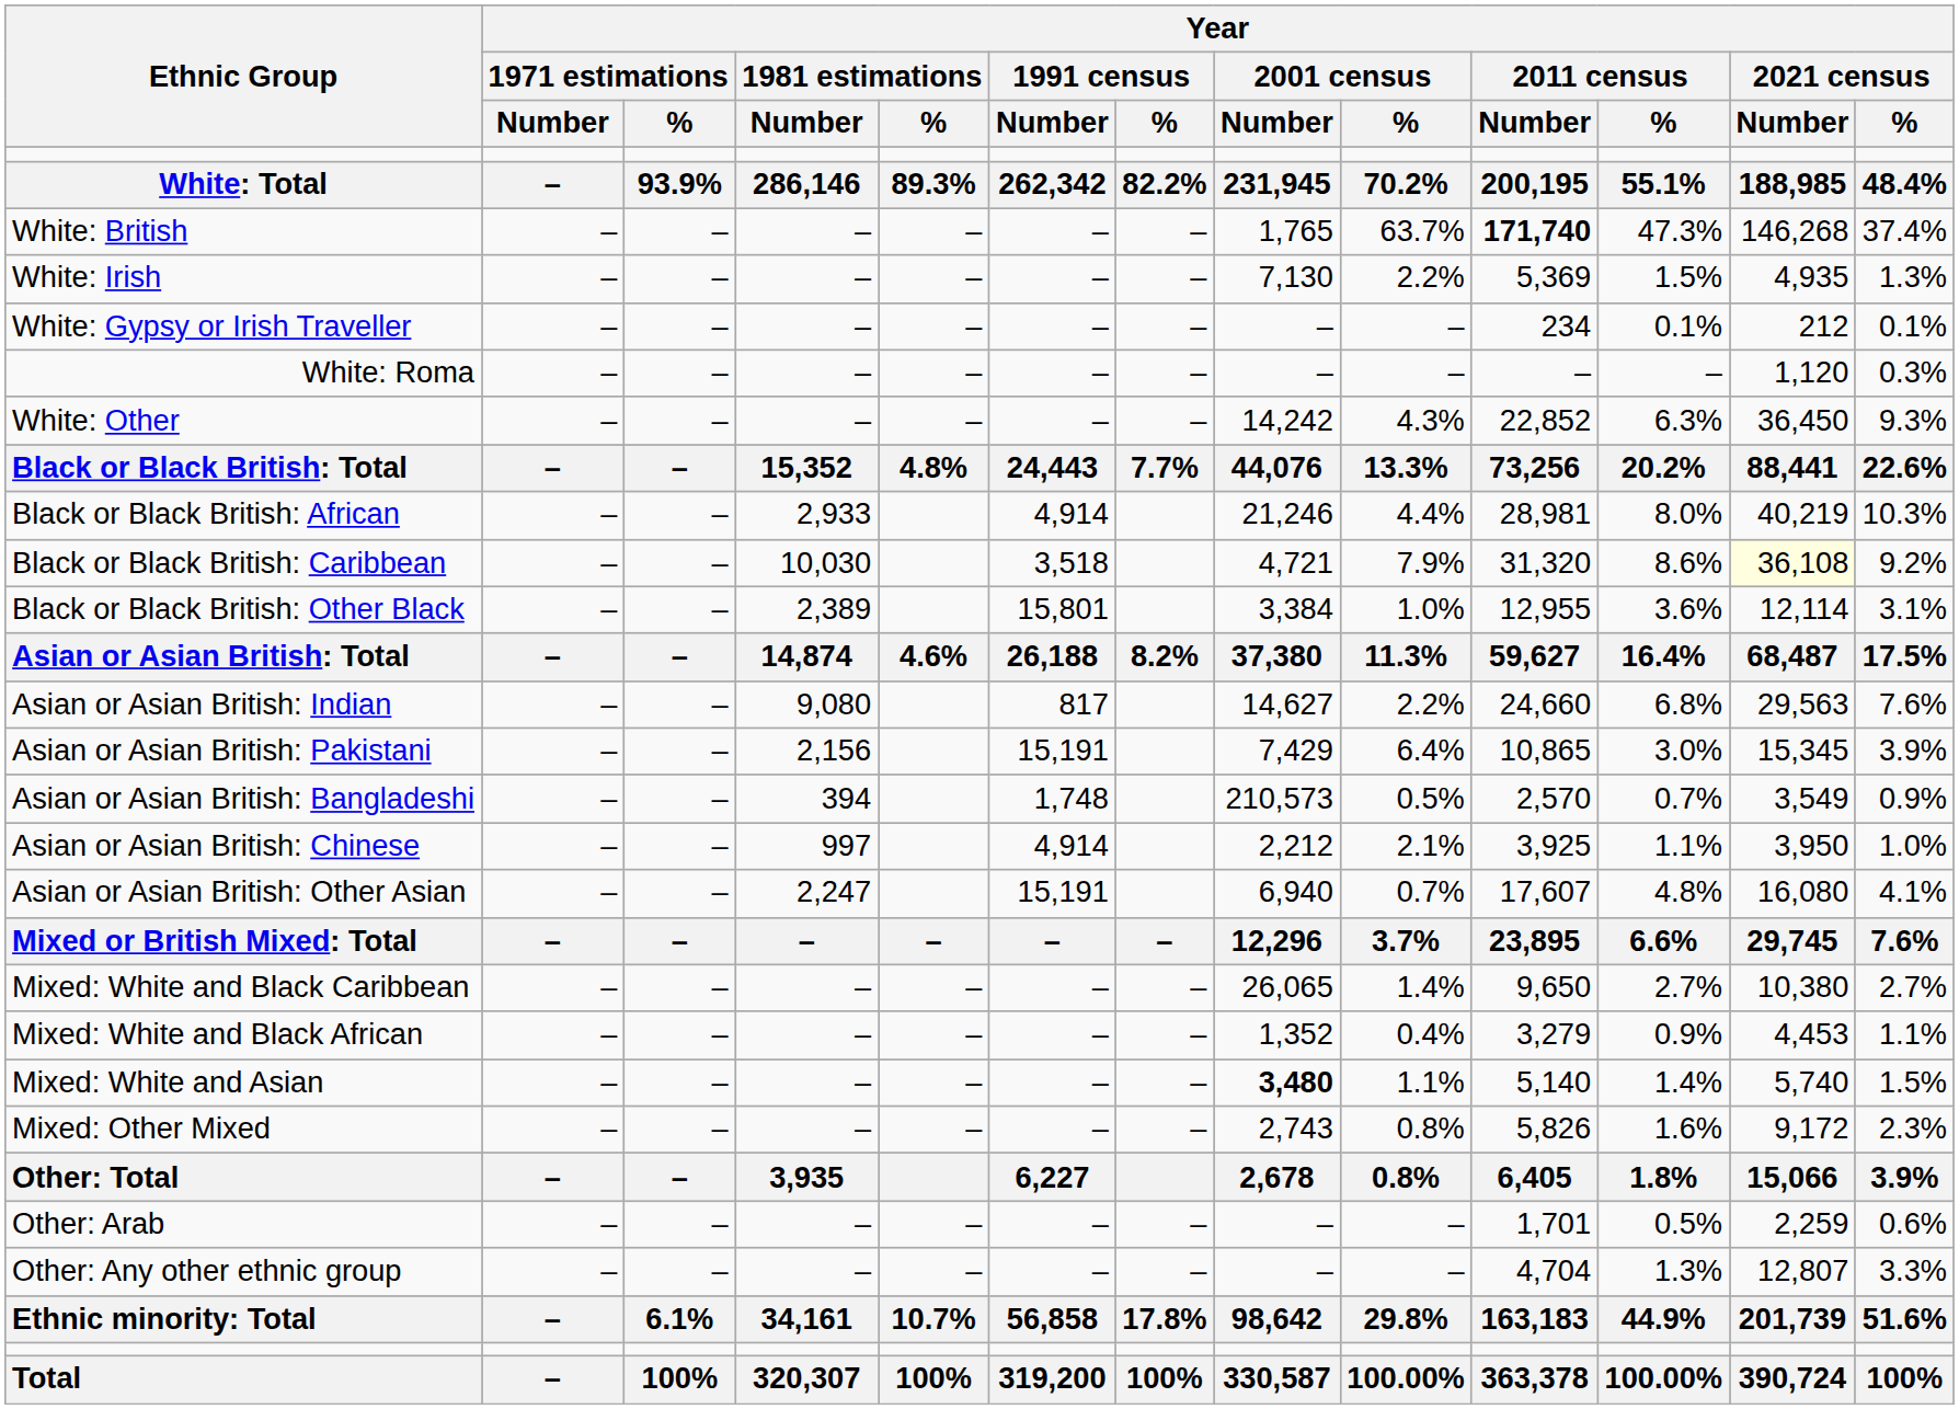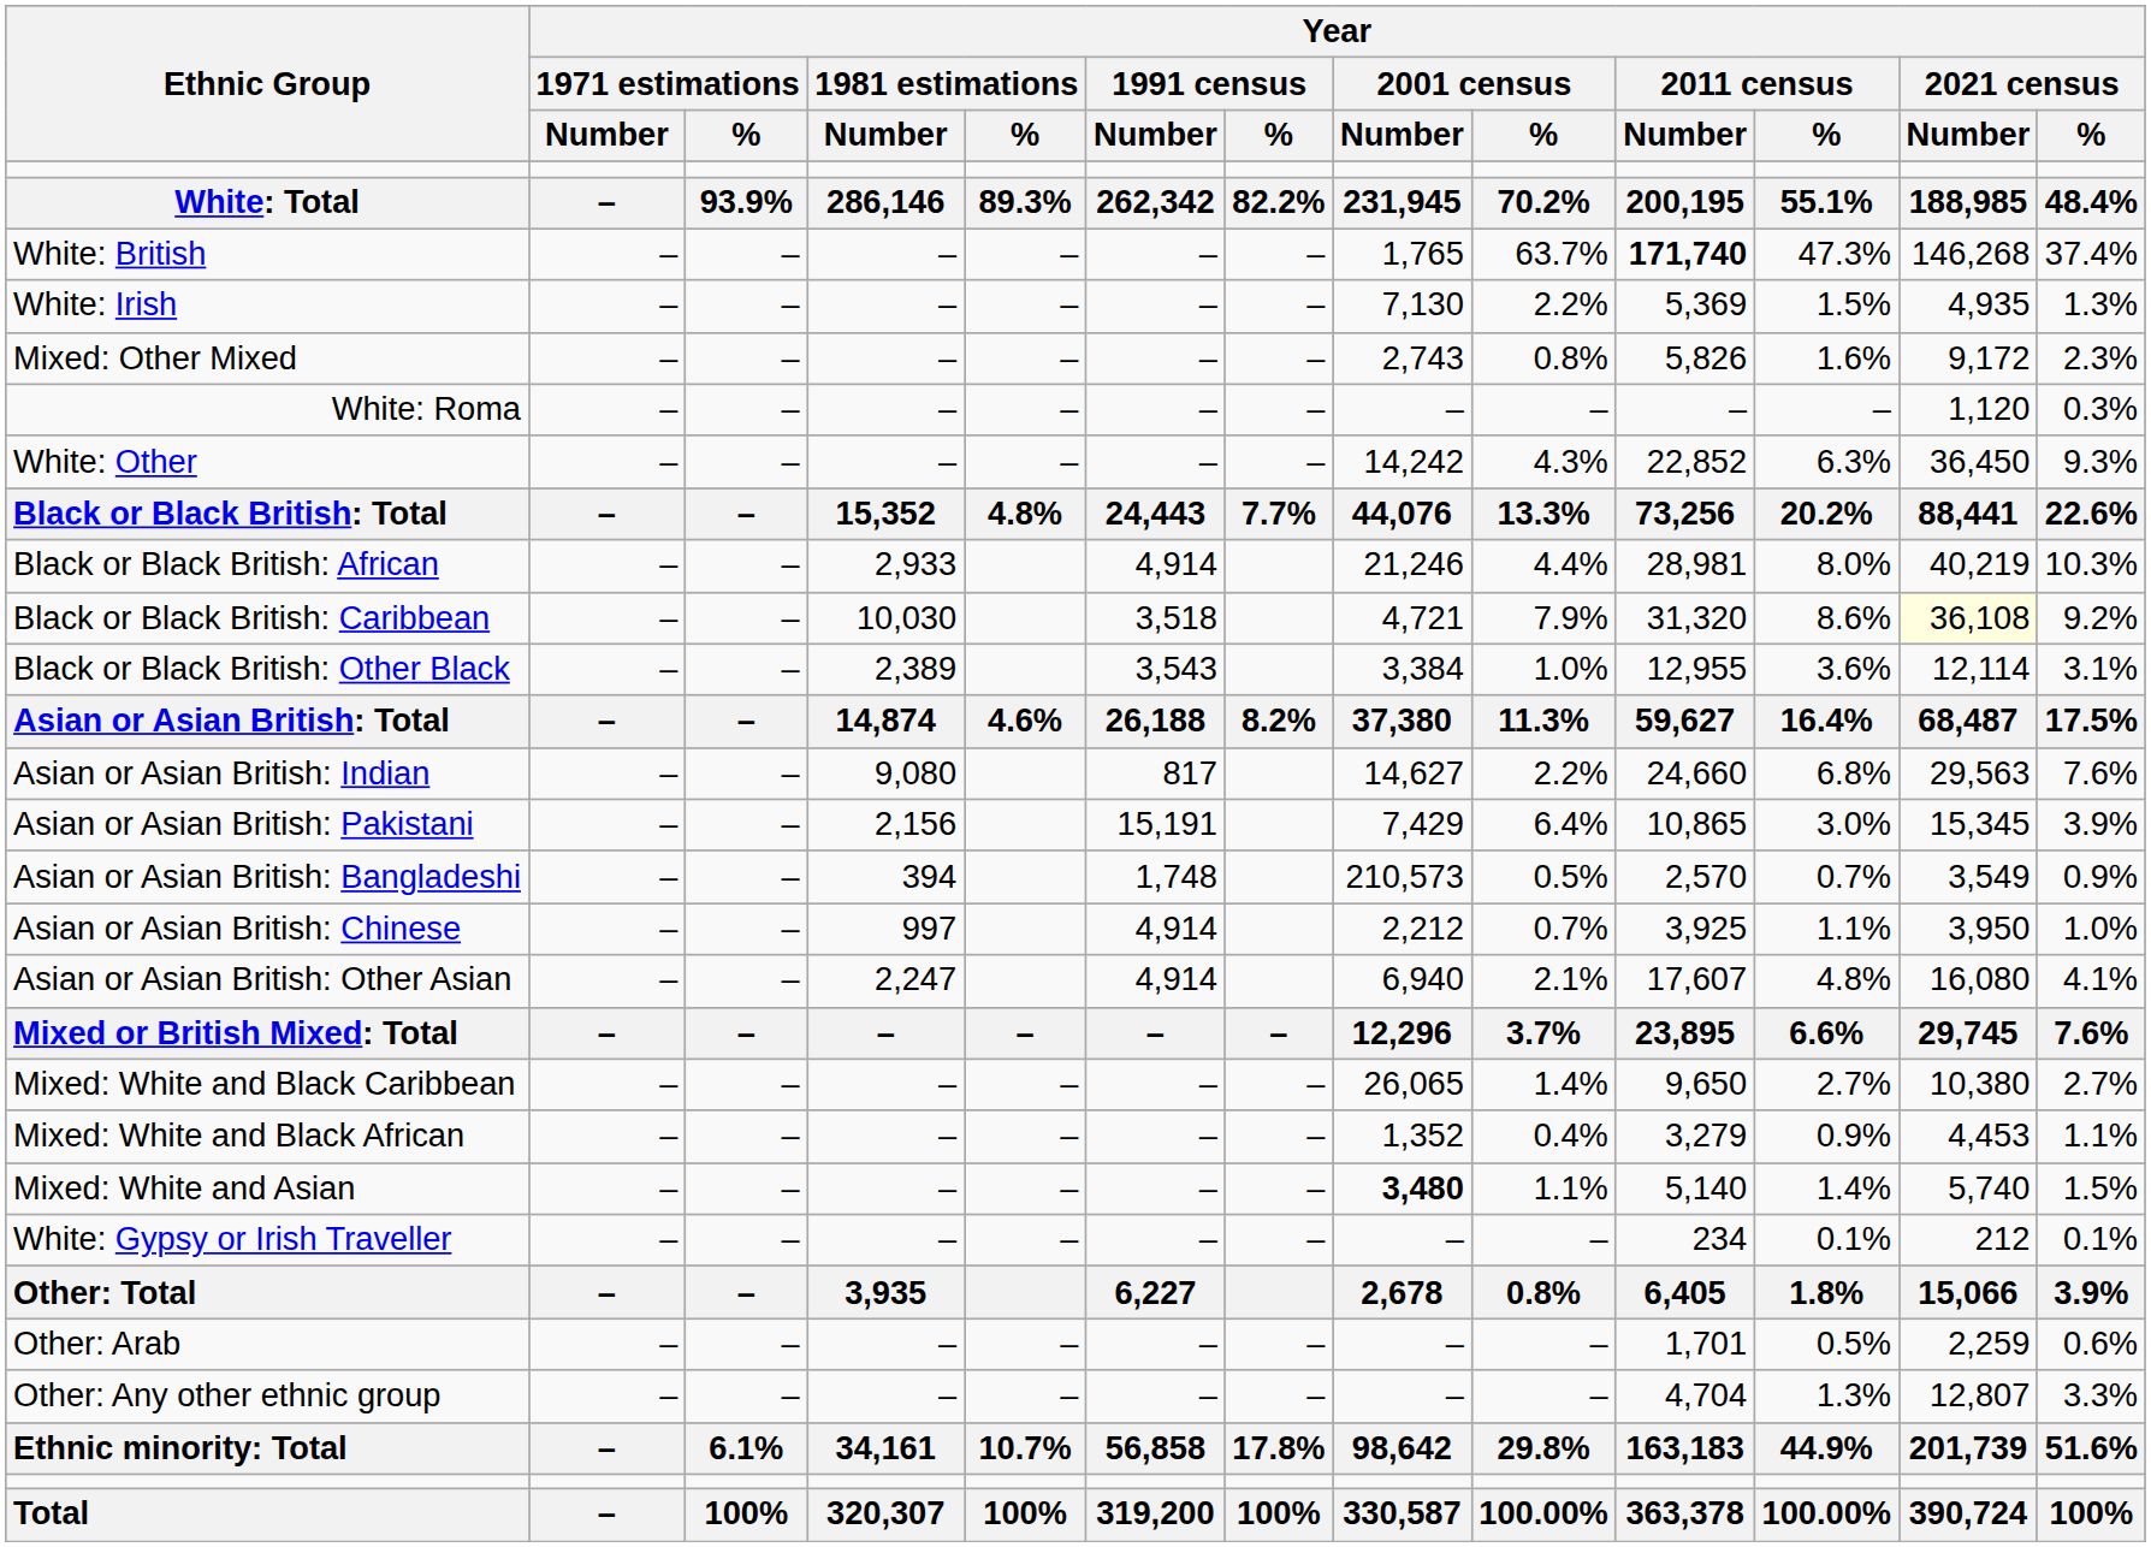rows swapped: White: Gypsy or Irish Traveller <-> Mixed: Other Mixed
Black or Black British: Other Black | Year / 1991 census / Number: 15,801 -> 3,543
Asian or Asian British: Chinese | Year / 2001 census / %: 2.1% -> 0.7%
Asian or Asian British: Other Asian | Year / 1991 census / Number: 15,191 -> 4,914
Asian or Asian British: Other Asian | Year / 2001 census / %: 0.7% -> 2.1%
